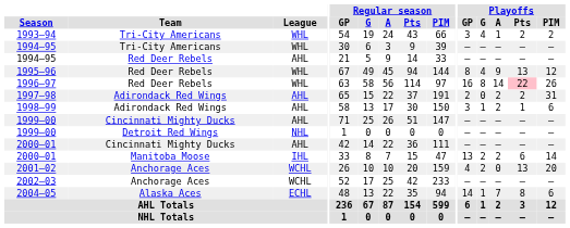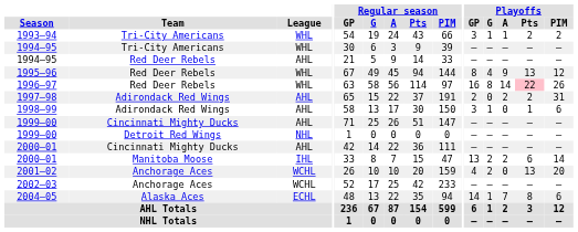1993–94 | Playoffs / G: 4 -> 1
1998–99 | Playoffs / A: 2 -> 0
